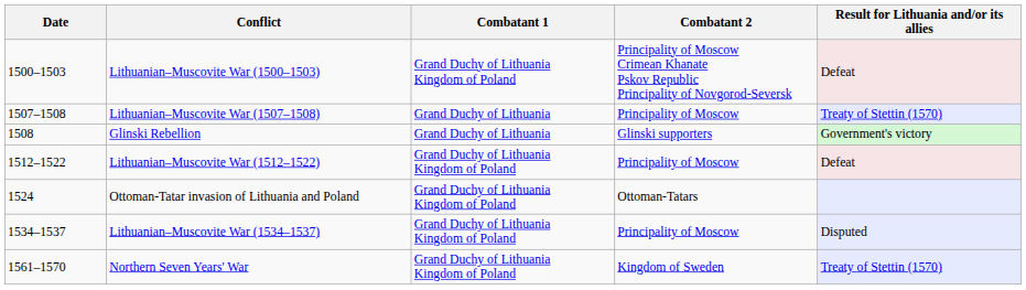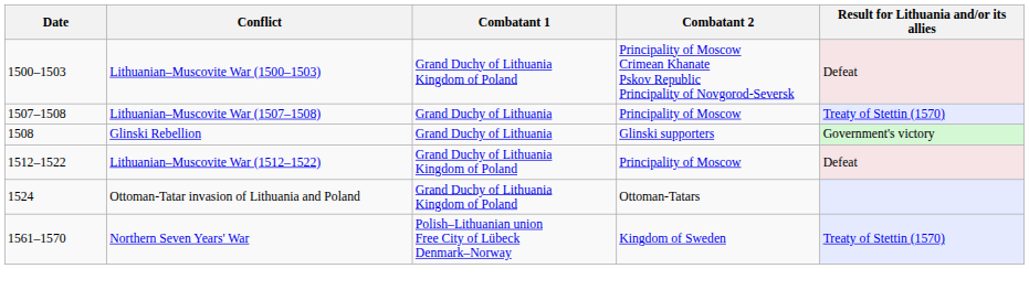- row: 1534–1537 | Lithuanian–Muscovite War (1534–1537) | Grand Duchy of Lithuania Kingdom of Poland | Principality of Moscow | Disputed
Northern Seven Years' War | Combatant 1: Grand Duchy of Lithuania Kingdom of Poland -> Polish–Lithuanian union Free City of Lübeck Denmark–Norway
